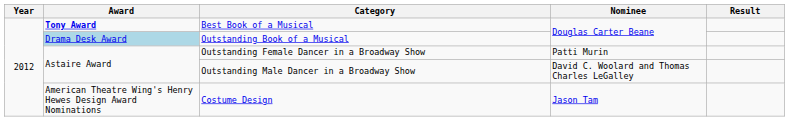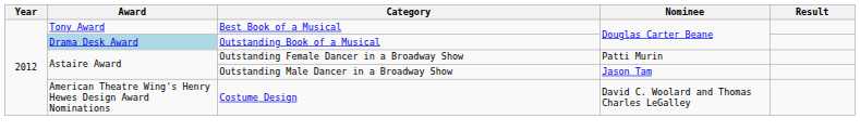Best Book of a Musical | Award: bold -> normal
Outstanding Male Dancer in a Broadway Show | Nominee: David C. Woolard and Thomas Charles LeGalley -> Jason Tam
Costume Design | Nominee: Jason Tam -> David C. Woolard and Thomas Charles LeGalley
